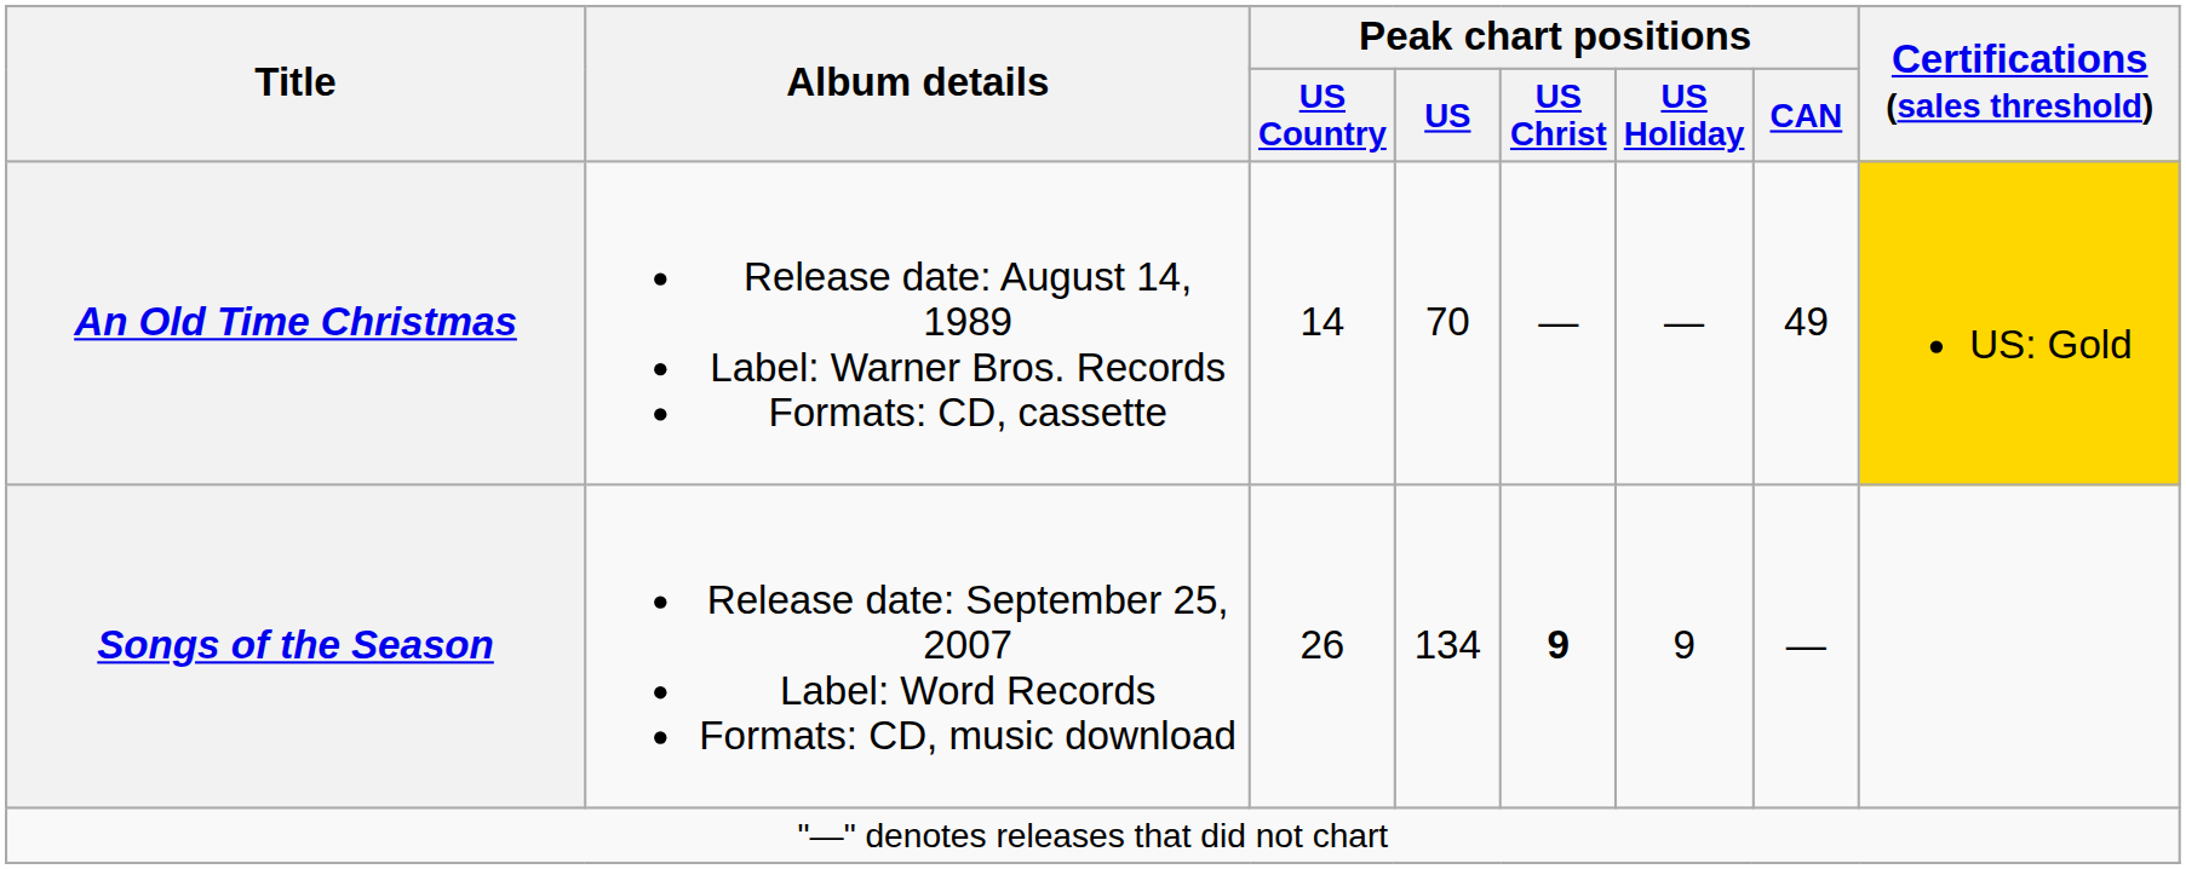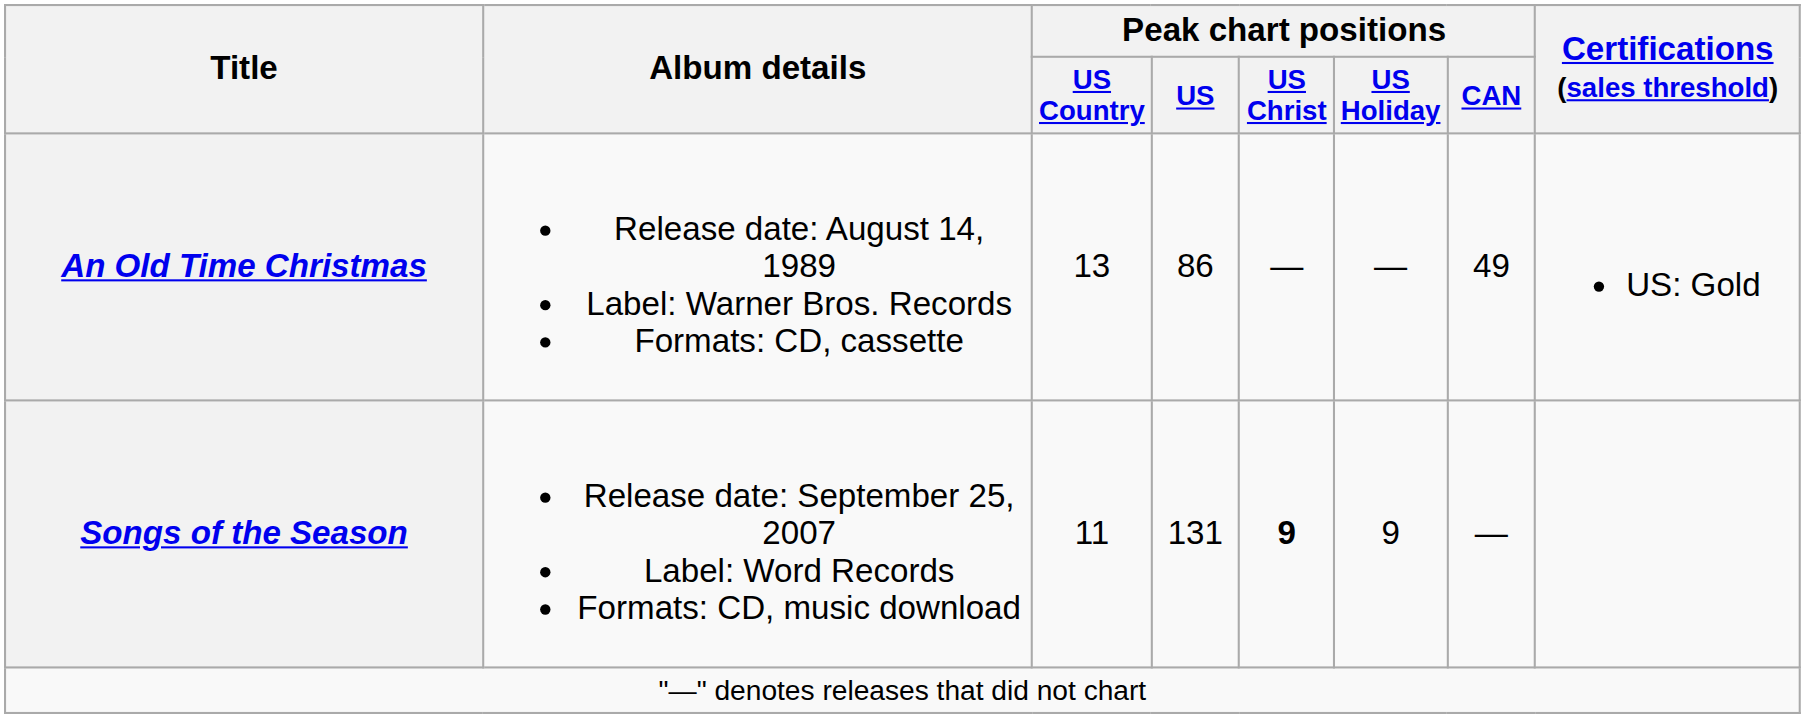An Old Time Christmas | Peak chart positions / US Country: 14 -> 13
An Old Time Christmas | Peak chart positions / US: 70 -> 86
An Old Time Christmas | Certifications (sales threshold): gold background -> no background
Songs of the Season | Peak chart positions / US Country: 26 -> 11
Songs of the Season | Peak chart positions / US: 134 -> 131
